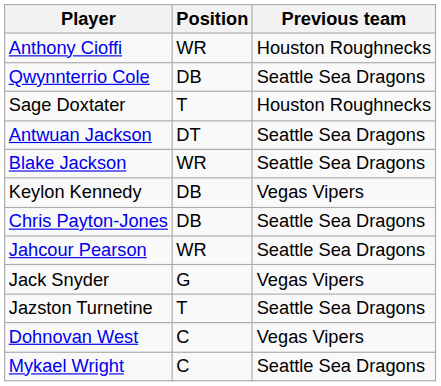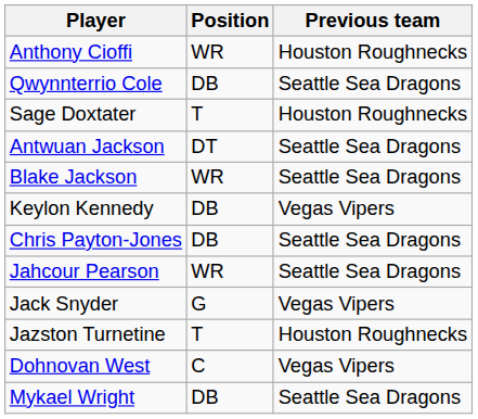Jazston Turnetine | Previous team: Seattle Sea Dragons -> Houston Roughnecks
Mykael Wright | Position: C -> DB
